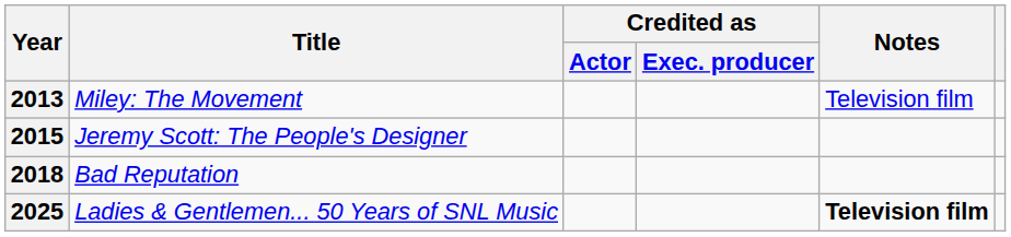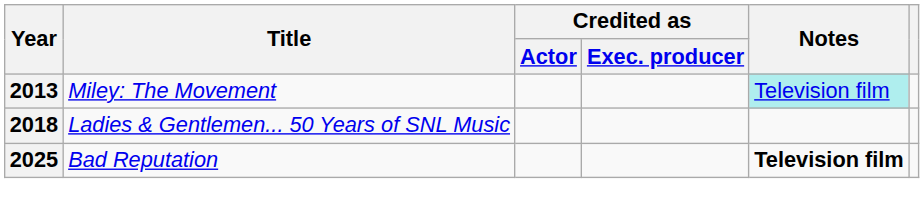2013 | Notes: no background -> paleturquoise background
- row: 2015 | Jeremy Scott: The People's Designer
2018 | Title: Bad Reputation -> Ladies & Gentlemen... 50 Years of SNL Music
2025 | Title: Ladies & Gentlemen... 50 Years of SNL Music -> Bad Reputation
